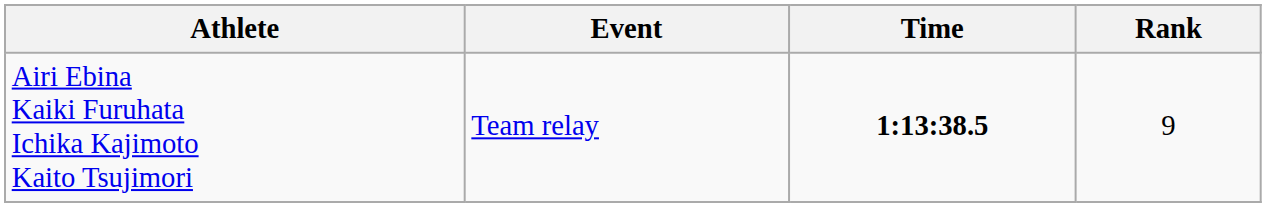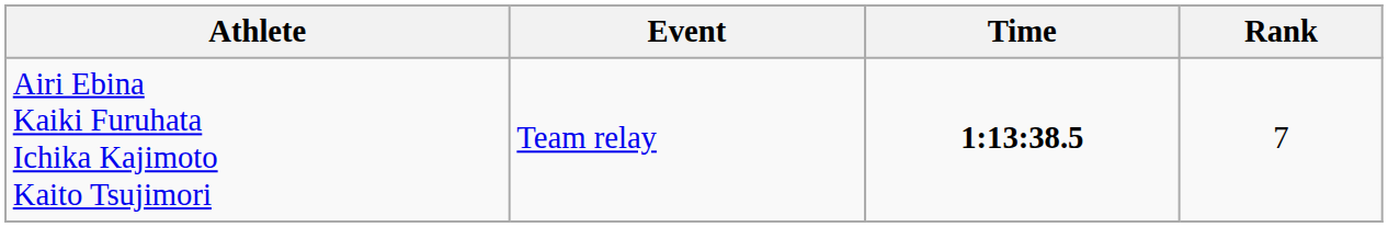Airi Ebina Kaiki Furuhata Ichika Kajimoto Kaito Tsujimori | Rank: 9 -> 7
